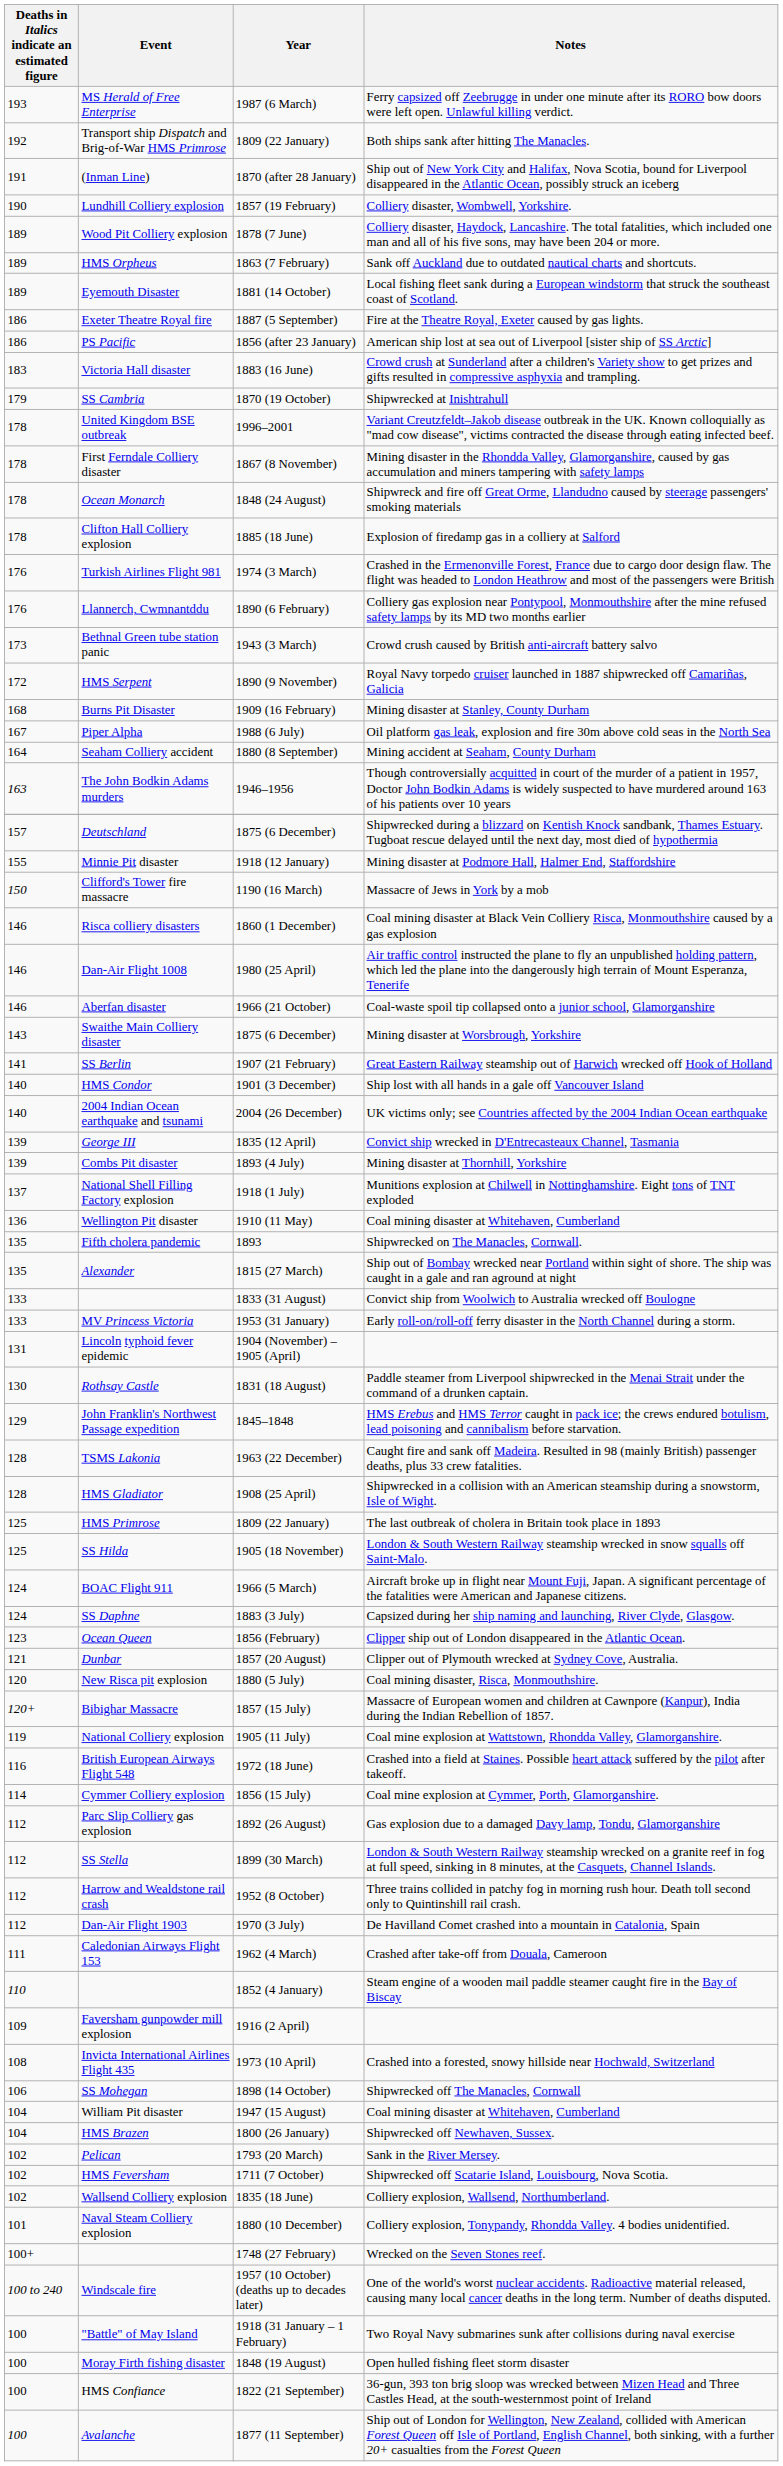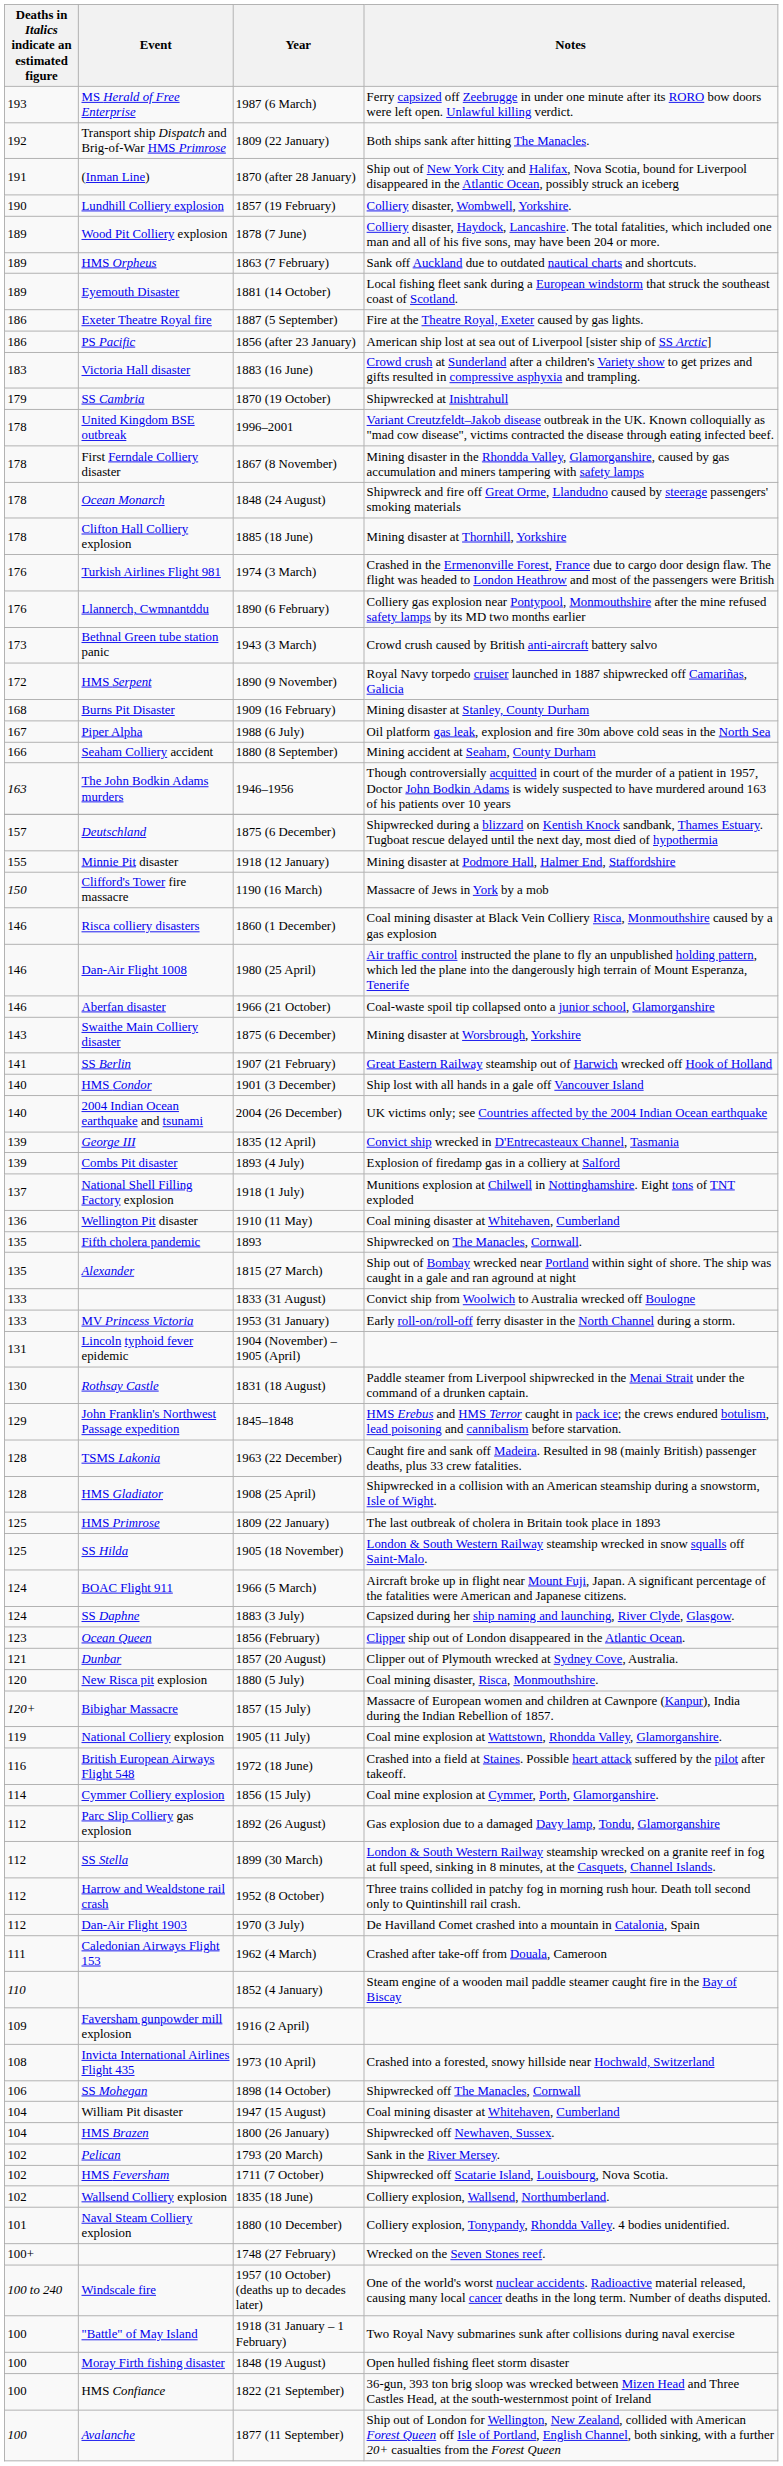Clifton Hall Colliery explosion | Notes: Explosion of firedamp gas in a colliery at Salford -> Mining disaster at Thornhill, Yorkshire
Seaham Colliery accident | Deaths in Italics indicate an estimated figure: 164 -> 166
Combs Pit disaster | Notes: Mining disaster at Thornhill, Yorkshire -> Explosion of firedamp gas in a colliery at Salford
